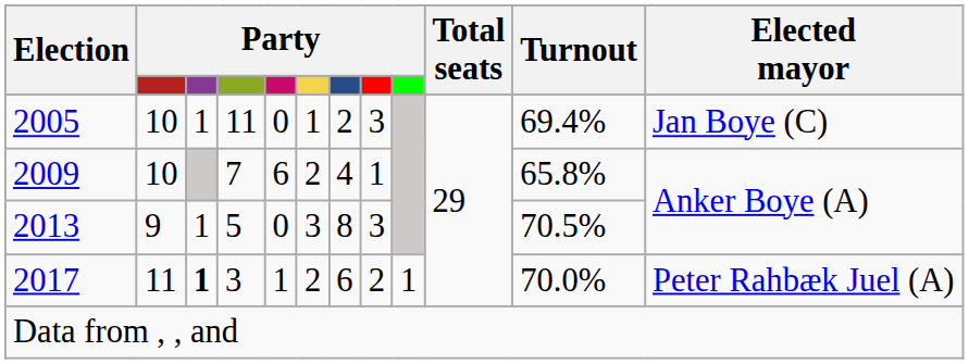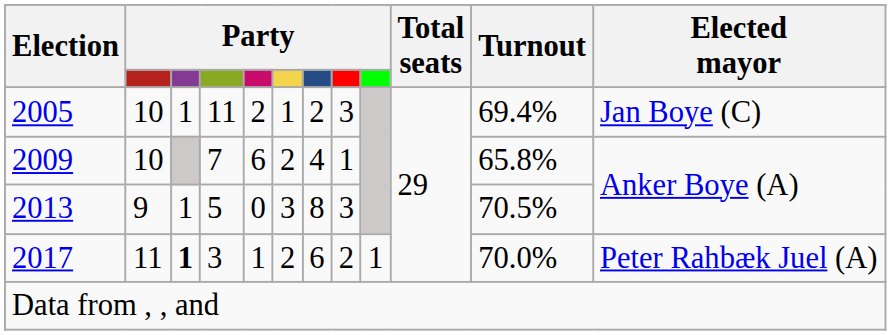2005 | column 5: 0 -> 2
